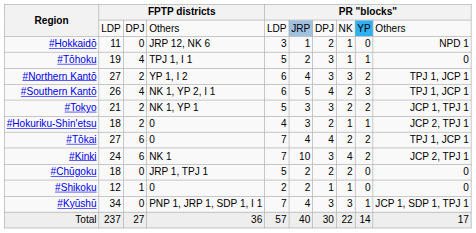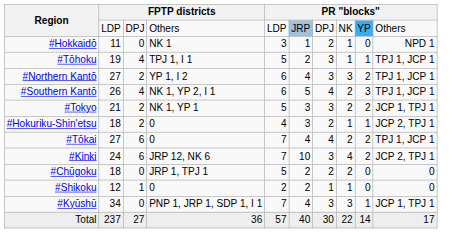#Hokkaidō | column 4: JRP 12, NK 6 -> NK 1
#Tōhoku | column 10: 0 -> TPJ 1, JCP 1
#Kinki | column 4: NK 1 -> JRP 12, NK 6
#Kyūshū | column 10: JCP 1, SDP 1, TPJ 1 -> JCP 1, TPJ 1
